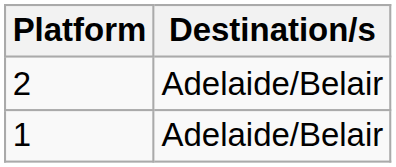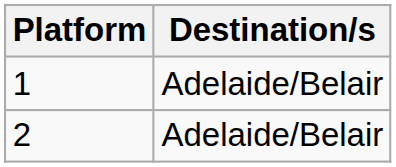rows swapped: 1 <-> 2
